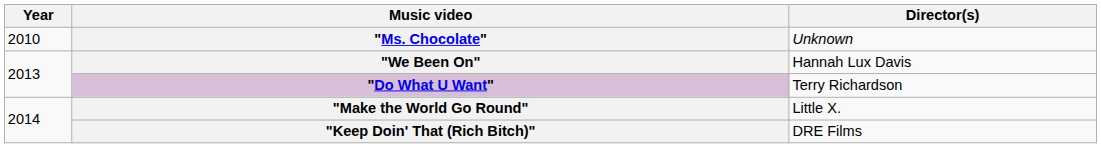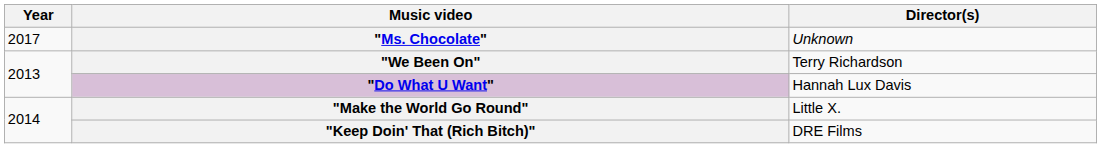"Ms. Chocolate" | Year: 2010 -> 2017
"We Been On" | Director(s): Hannah Lux Davis -> Terry Richardson
"Do What U Want" | Director(s): Terry Richardson -> Hannah Lux Davis
